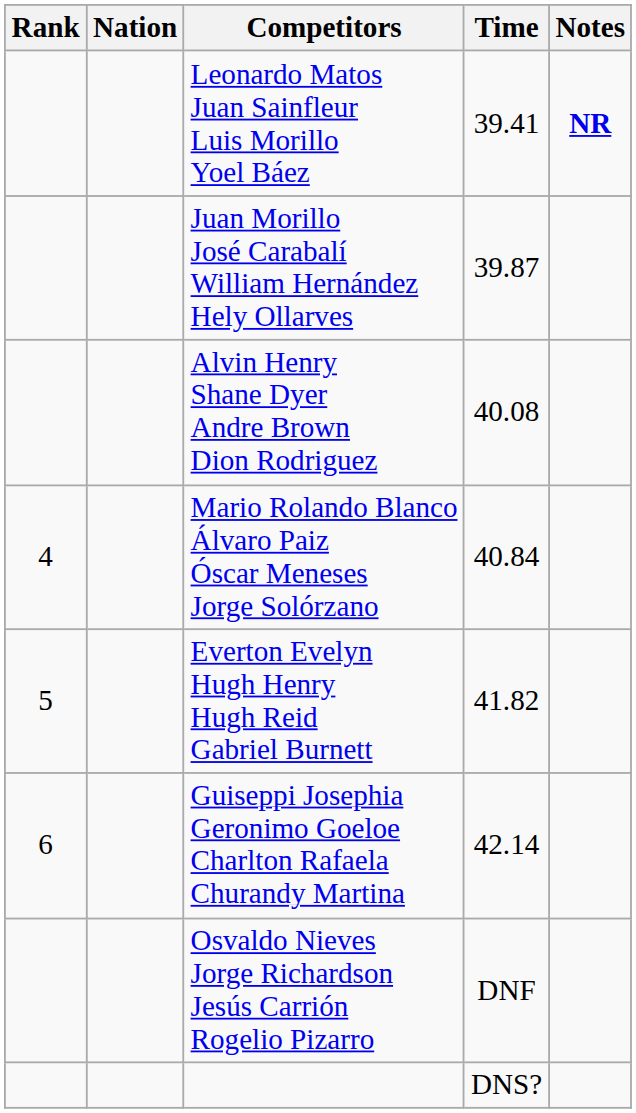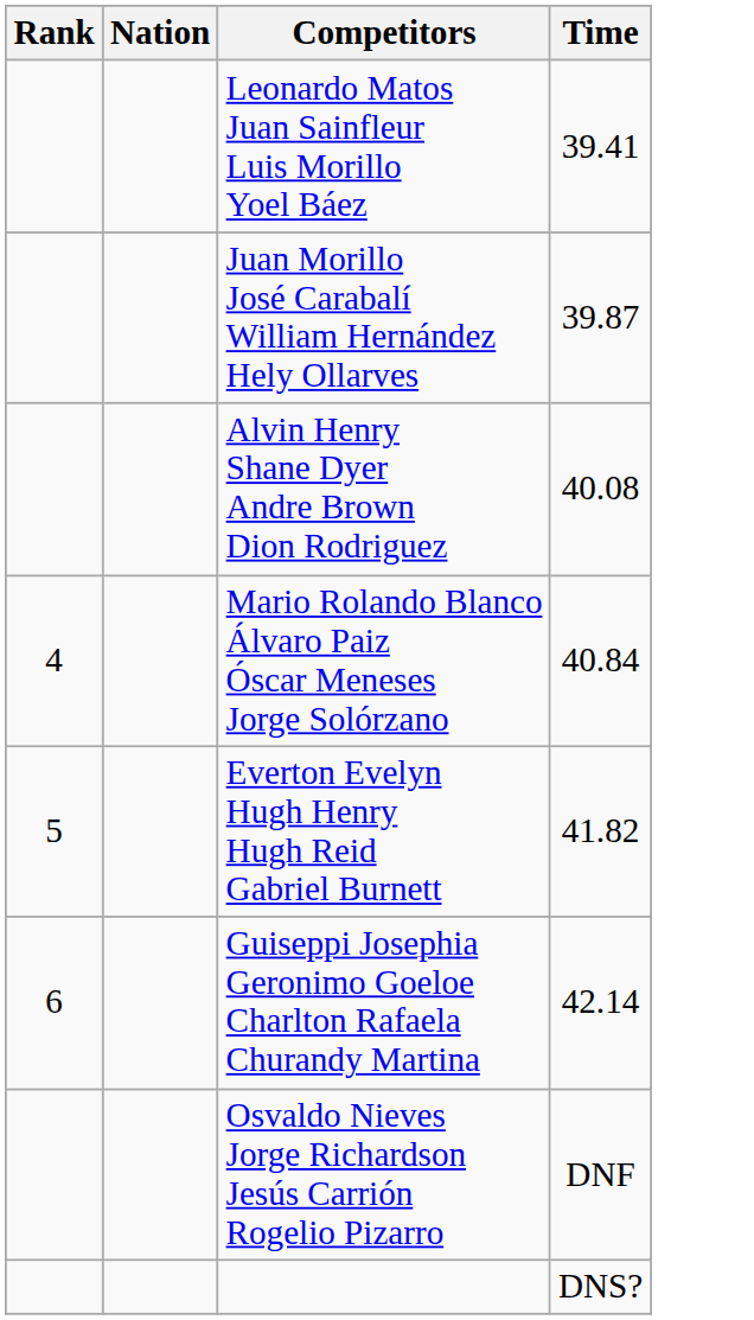- column: Notes | NR
